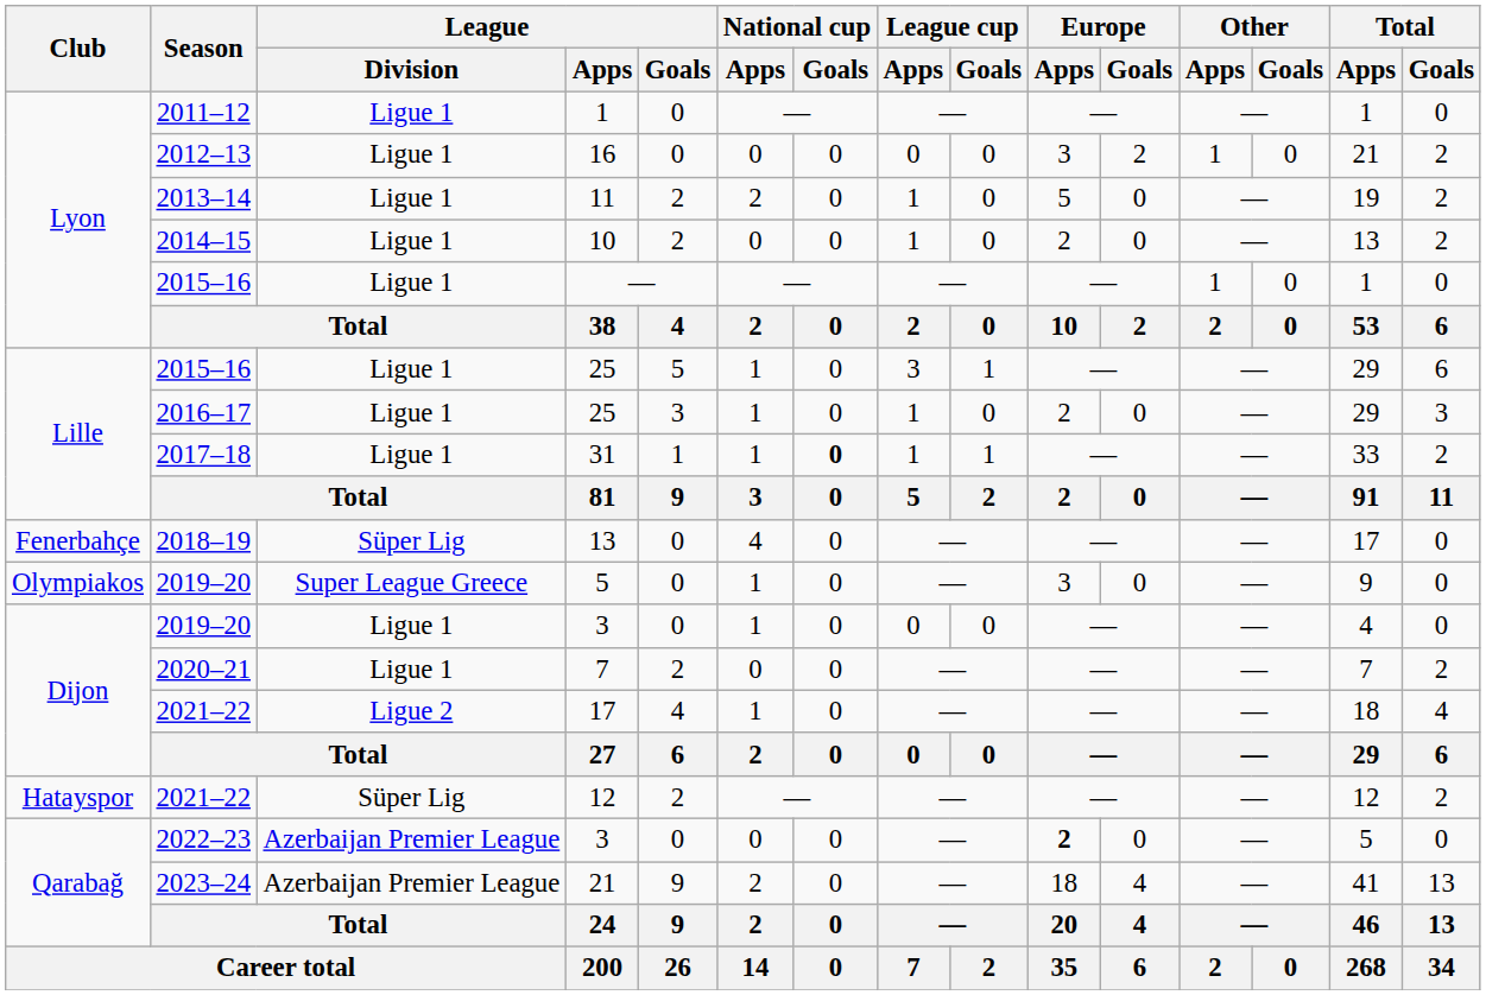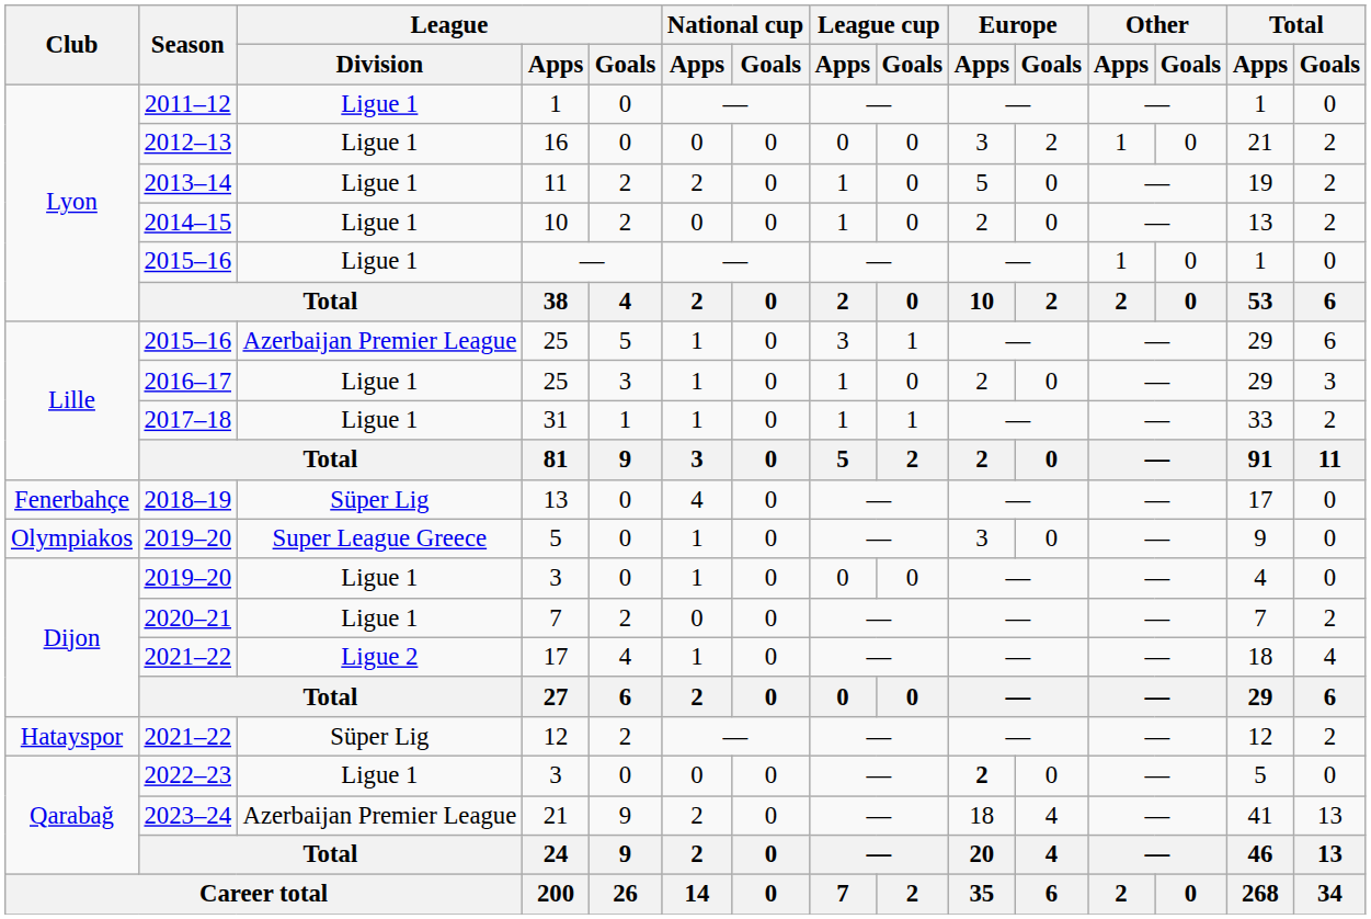2015–16 / 25 | League / Division: Ligue 1 -> Azerbaijan Premier League
31 | National cup / Goals: bold -> normal
2022–23 / 3 | League / Division: Azerbaijan Premier League -> Ligue 1
